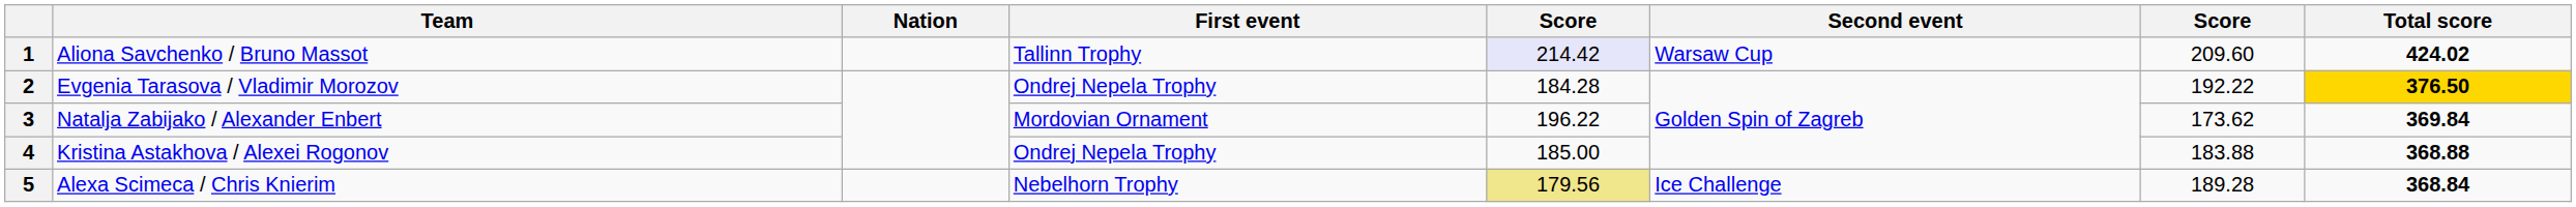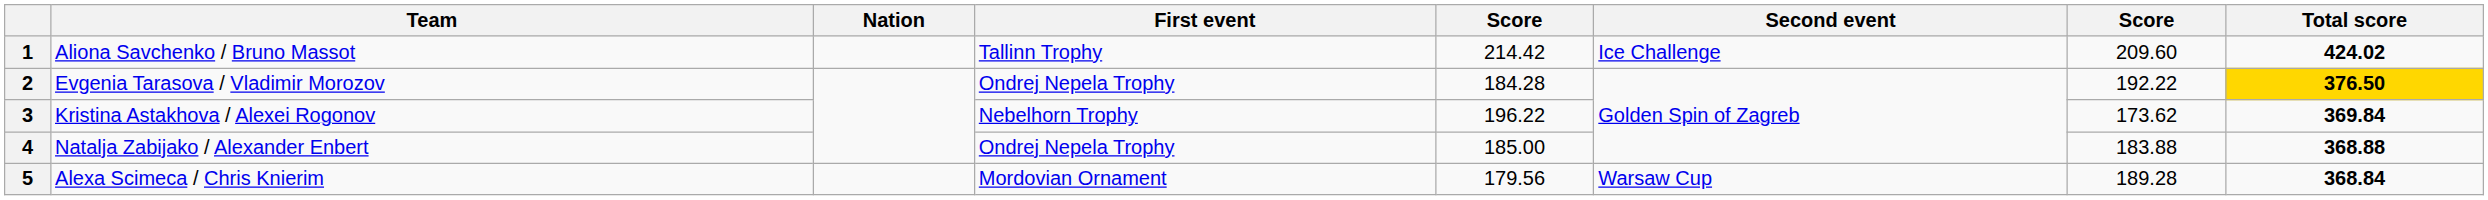1 | column 5: lavender background -> no background
1 | Second event: Warsaw Cup -> Ice Challenge
3 | Team: Natalja Zabijako / Alexander Enbert -> Kristina Astakhova / Alexei Rogonov
3 | First event: Mordovian Ornament -> Nebelhorn Trophy
4 | Team: Kristina Astakhova / Alexei Rogonov -> Natalja Zabijako / Alexander Enbert
5 | First event: Nebelhorn Trophy -> Mordovian Ornament
5 | column 5: khaki background -> no background
5 | Second event: Ice Challenge -> Warsaw Cup
